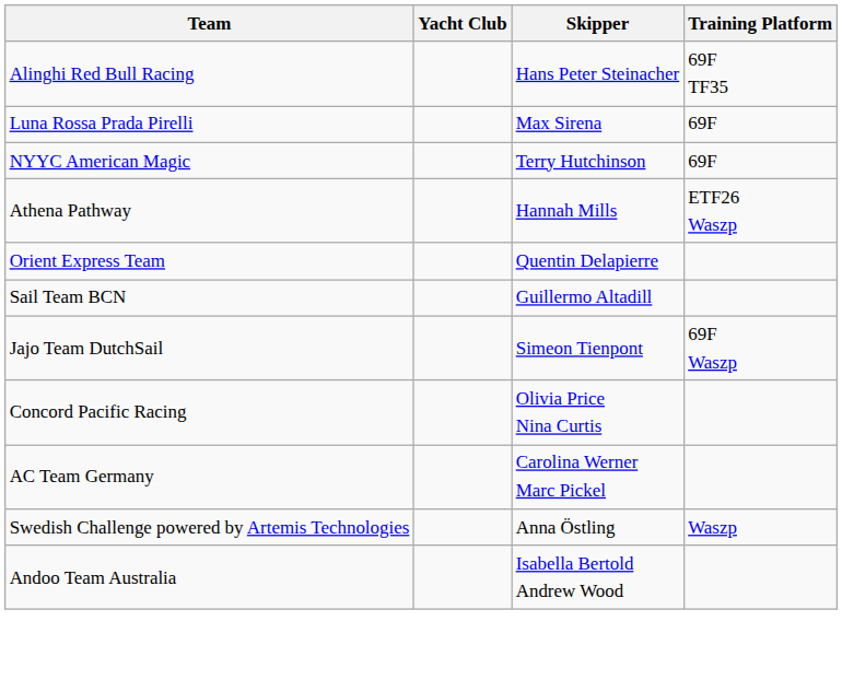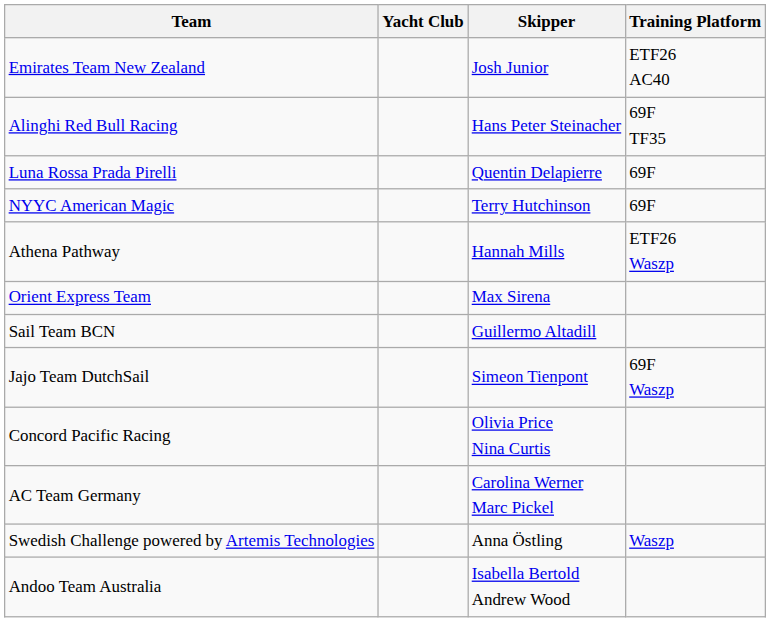+ row: Emirates Team New Zealand | Josh Junior | ETF26 AC40
Luna Rossa Prada Pirelli | Skipper: Max Sirena -> Quentin Delapierre
Orient Express Team | Skipper: Quentin Delapierre -> Max Sirena
